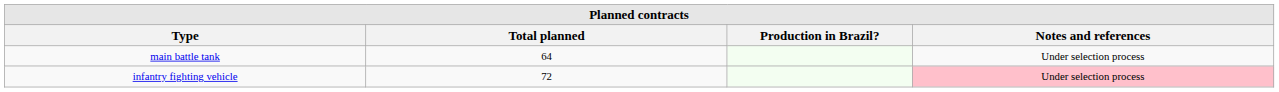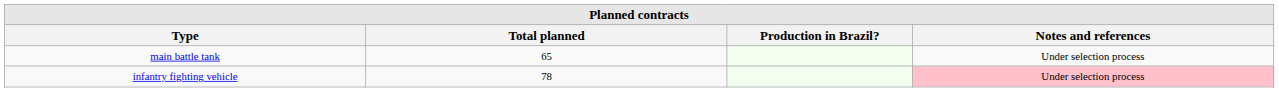main battle tank | Total planned: 64 -> 65
infantry fighting vehicle | Total planned: 72 -> 78
